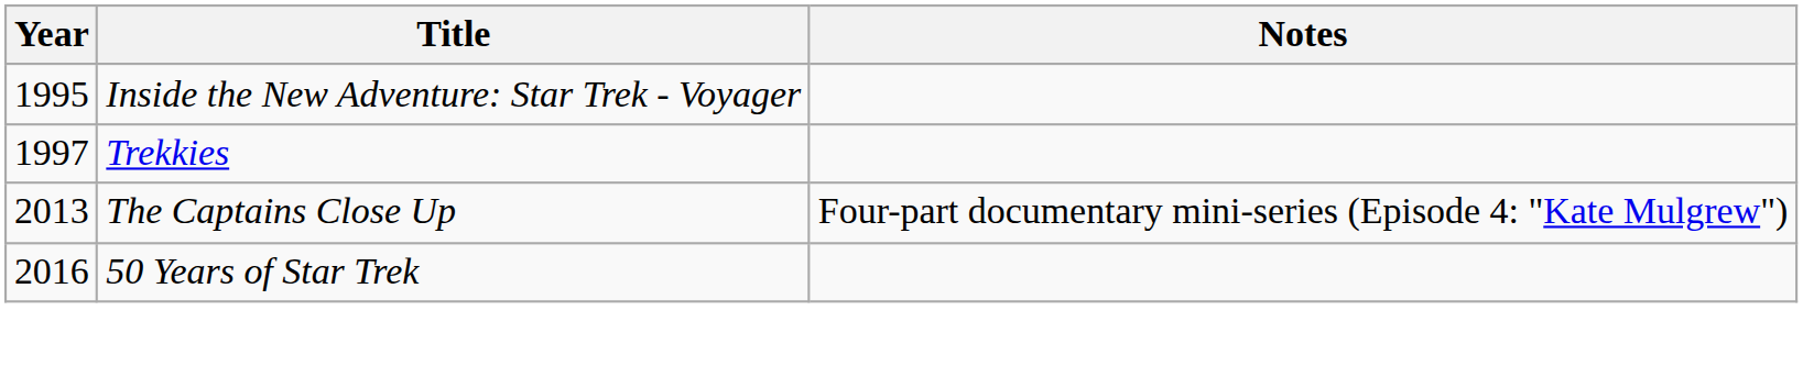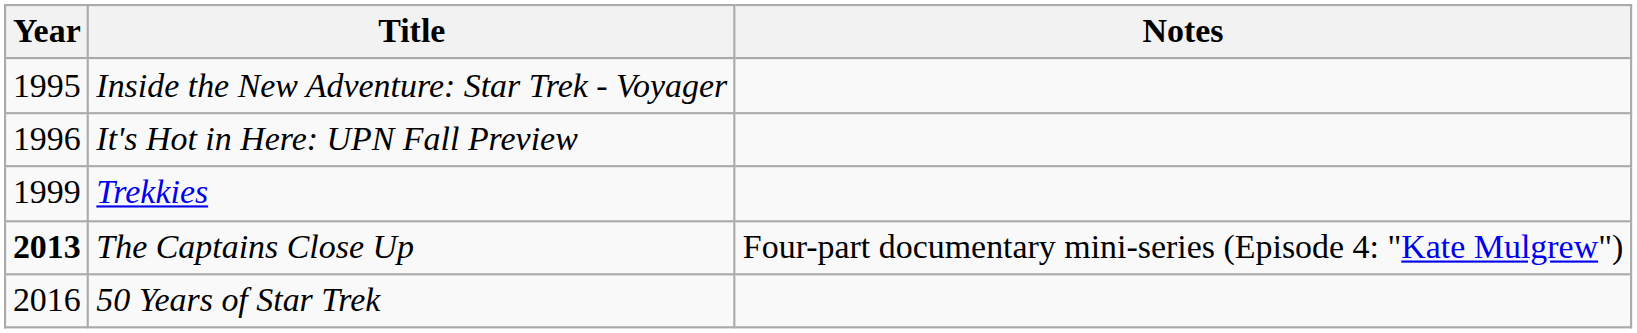+ row: 1996 | It's Hot in Here: UPN Fall Preview
Trekkies | Year: 1997 -> 1999
The Captains Close Up | Year: normal -> bold
